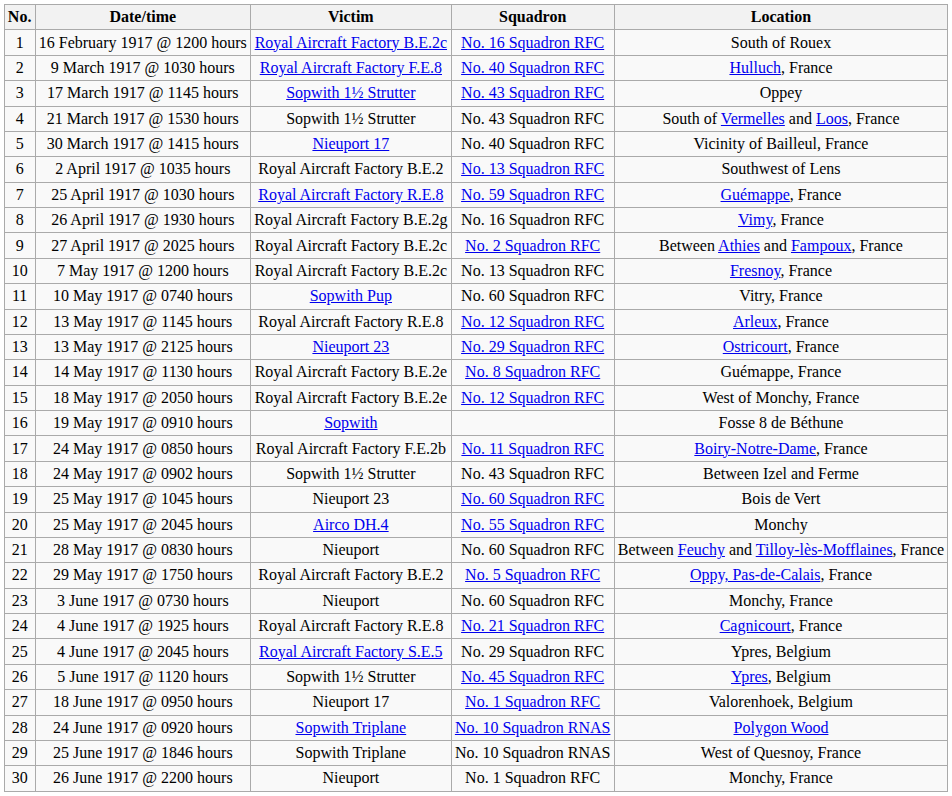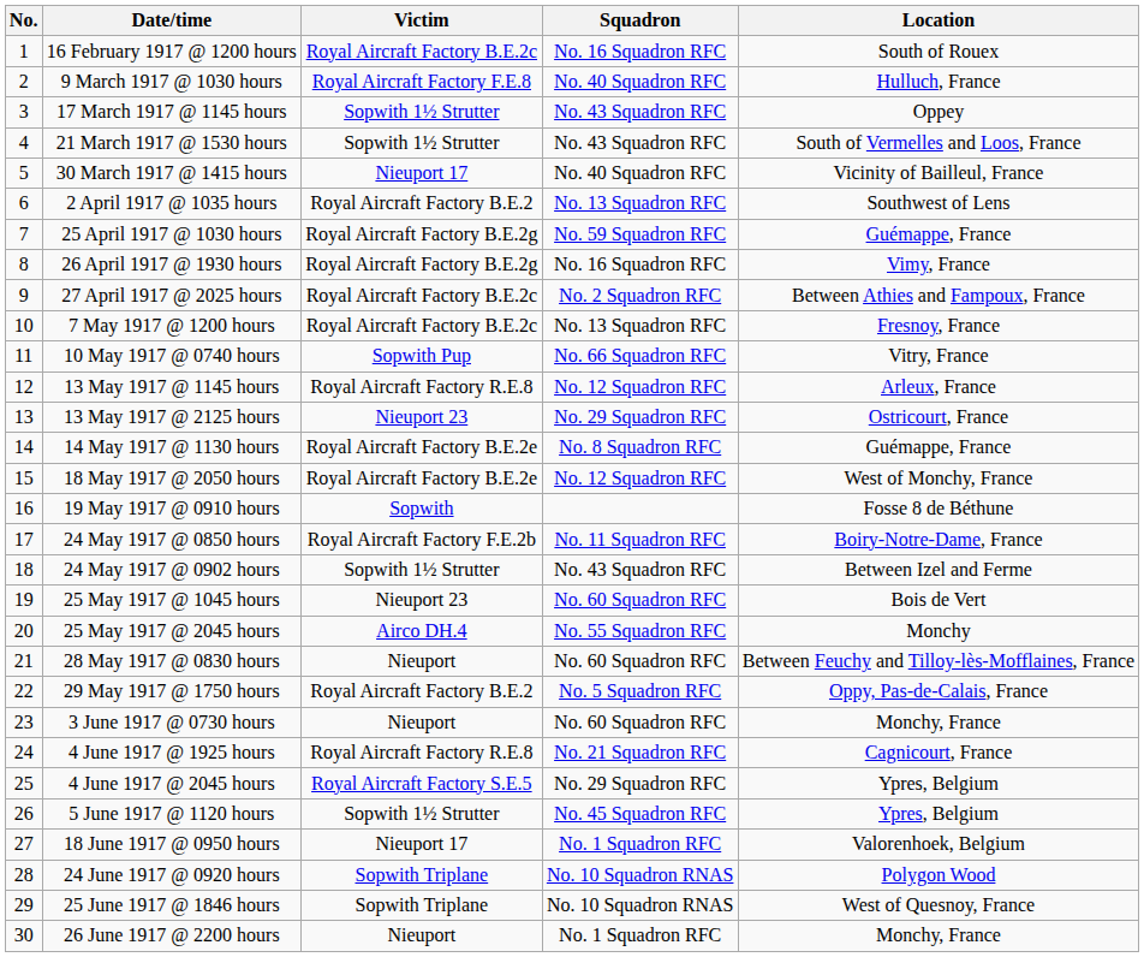25 April 1917 @ 1030 hours | Victim: Royal Aircraft Factory R.E.8 -> Royal Aircraft Factory B.E.2g
10 May 1917 @ 0740 hours | Squadron: No. 60 Squadron RFC -> No. 66 Squadron RFC
